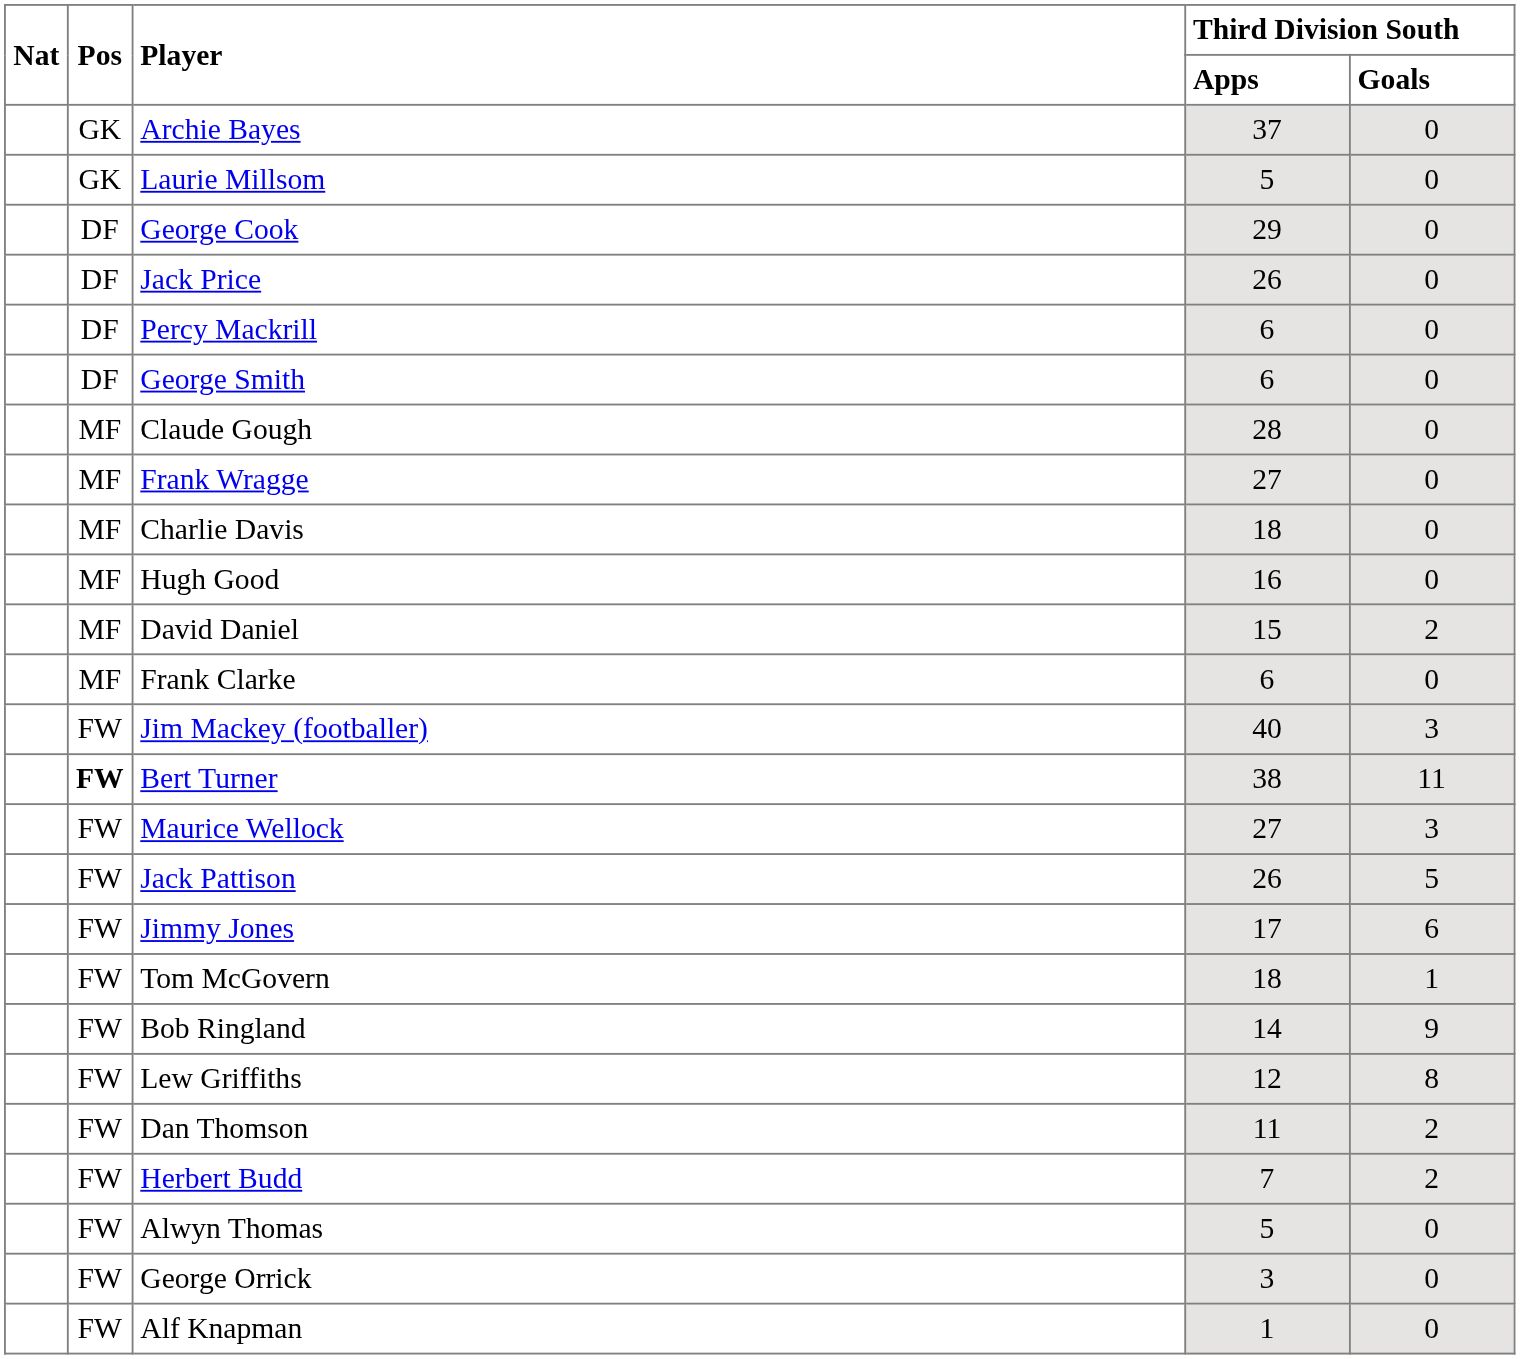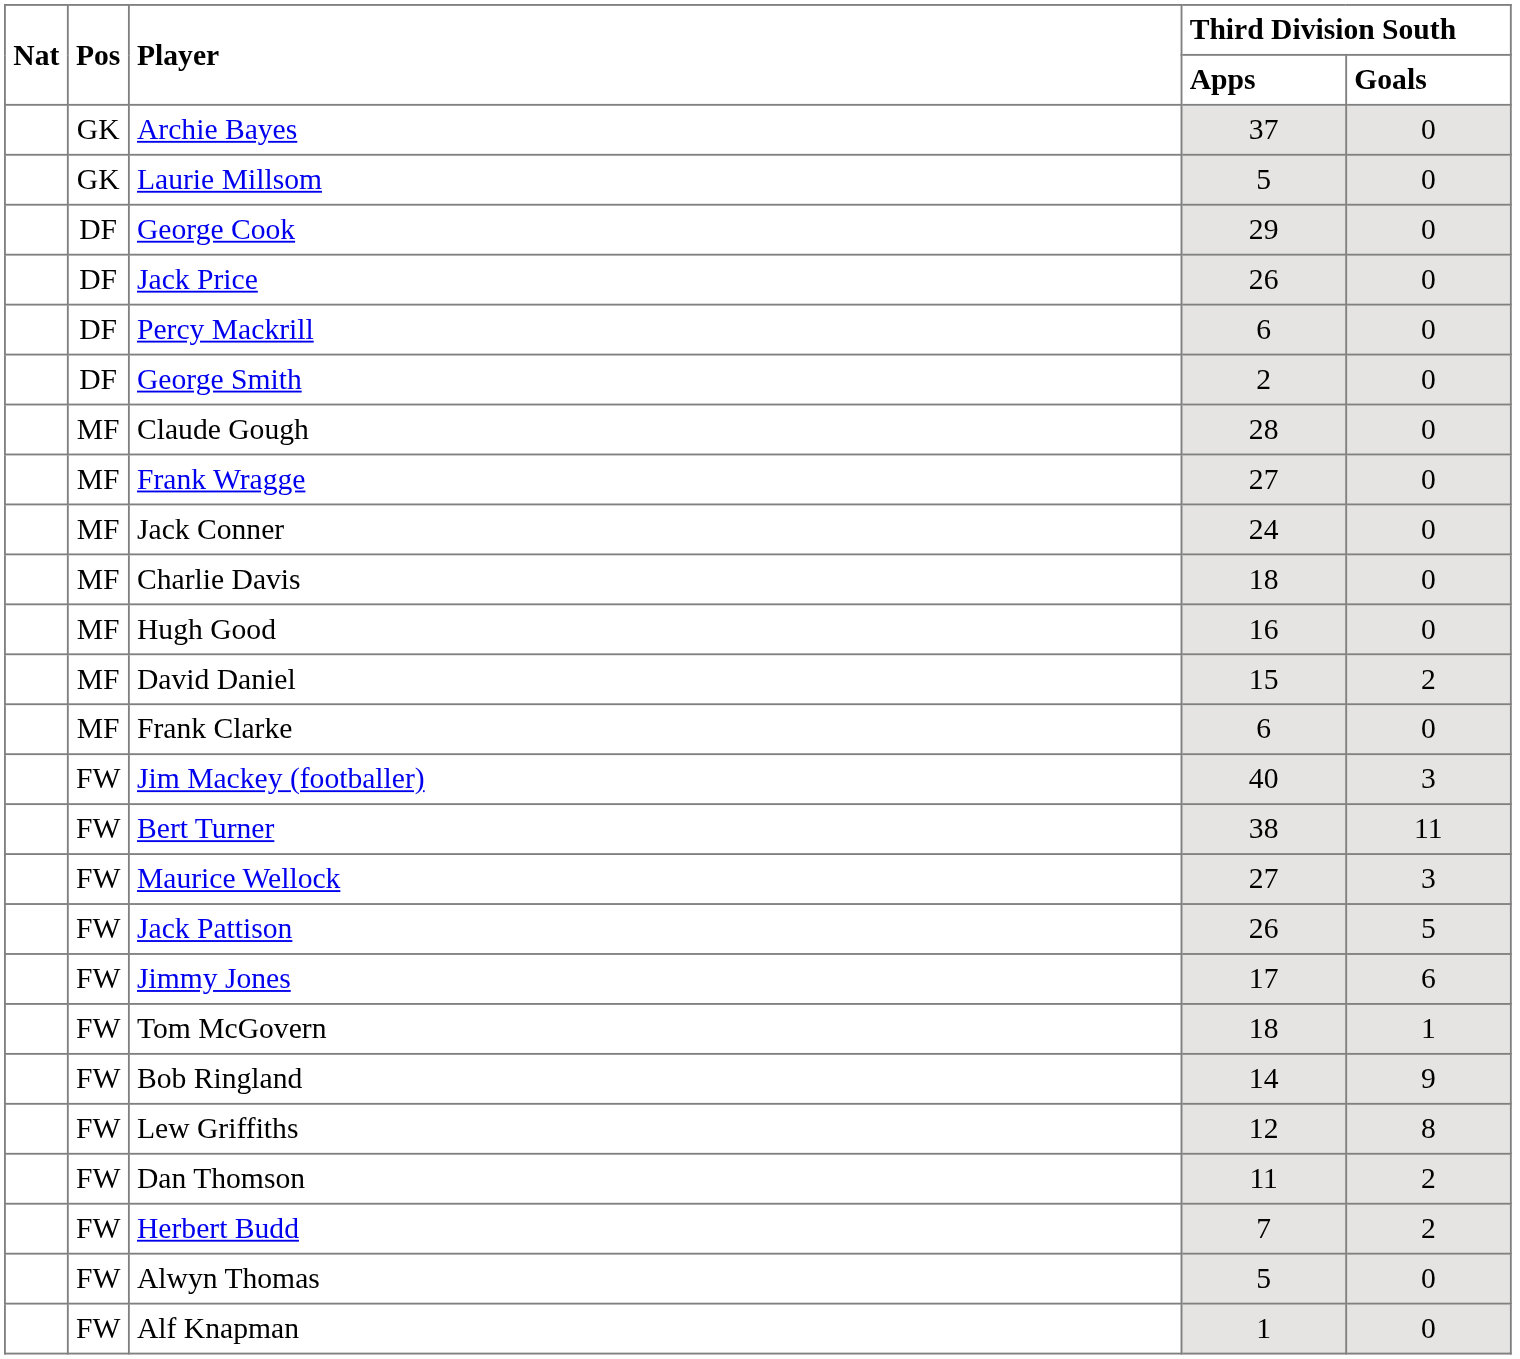George Smith | Third Division South / Apps: 6 -> 2
+ row: MF | Jack Conner | 24 | 0
Bert Turner | Pos: bold -> normal
- row: FW | George Orrick | 3 | 0
